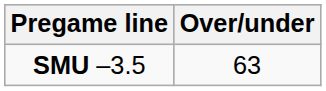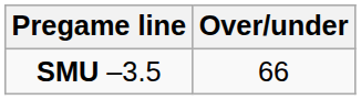SMU –3.5 | Over/under: 63 -> 66
